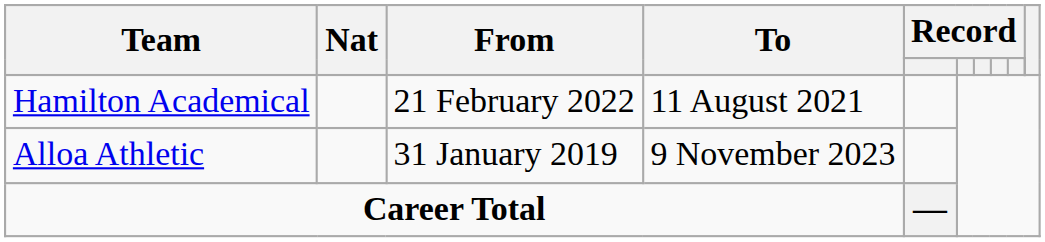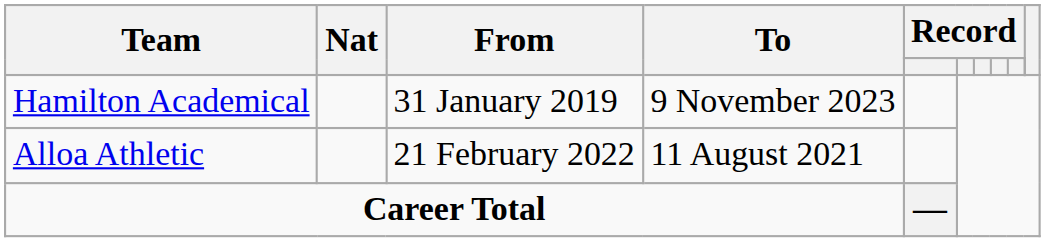Hamilton Academical | From: 21 February 2022 -> 31 January 2019
Hamilton Academical | To: 11 August 2021 -> 9 November 2023
Alloa Athletic | From: 31 January 2019 -> 21 February 2022
Alloa Athletic | To: 9 November 2023 -> 11 August 2021
